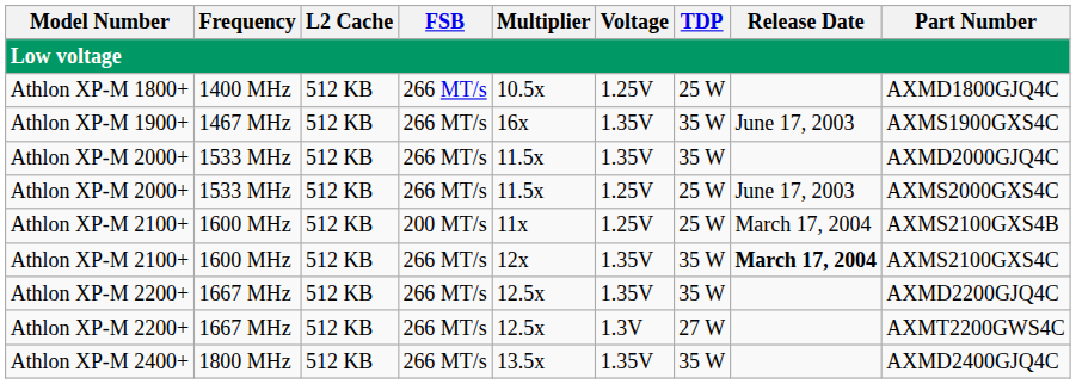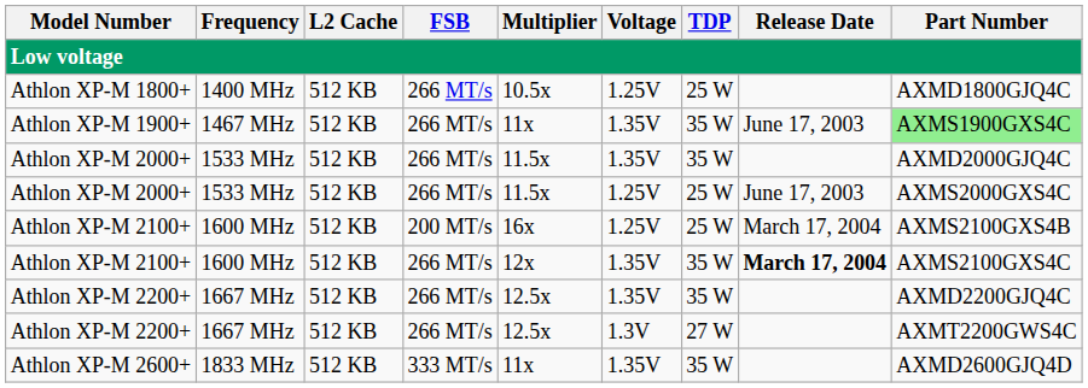Athlon XP-M 1900+ | Multiplier: 16x -> 11x
Athlon XP-M 1900+ | Part Number: no background -> lightgreen background
Athlon XP-M 2100+ / 200 MT/s | Multiplier: 11x -> 16x
- row: Athlon XP-M 2400+ | 1800 MHz | 512 KB | 266 MT/s | 13.5x | 1.35V | 35 W | AXMD2400GJQ4C
+ row: Athlon XP-M 2600+ | 1833 MHz | 512 KB | 333 MT/s | 11x | 1.35V | 35 W | AXMD2600GJQ4D
